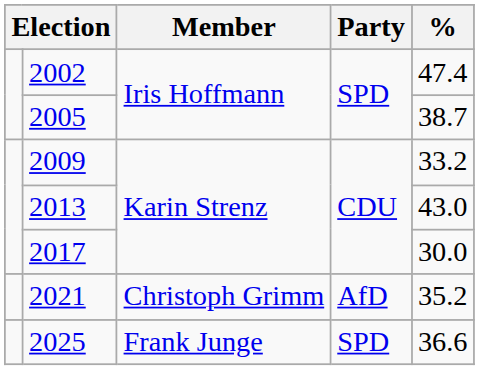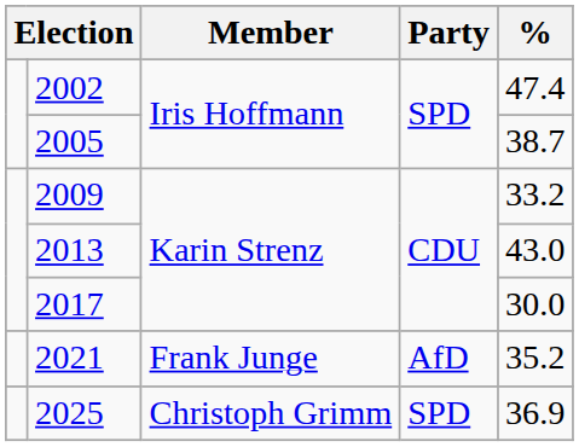2021 | Member: Christoph Grimm -> Frank Junge
2025 | Member: Frank Junge -> Christoph Grimm
2025 | %: 36.6 -> 36.9
